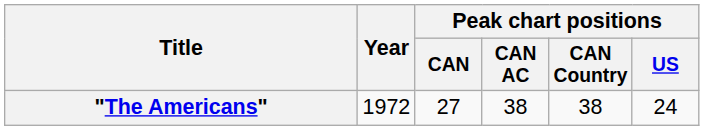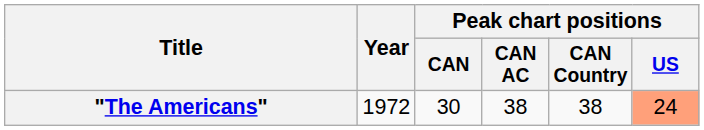"The Americans" | Peak chart positions / CAN: 27 -> 30
"The Americans" | Peak chart positions / US: no background -> lightsalmon background
